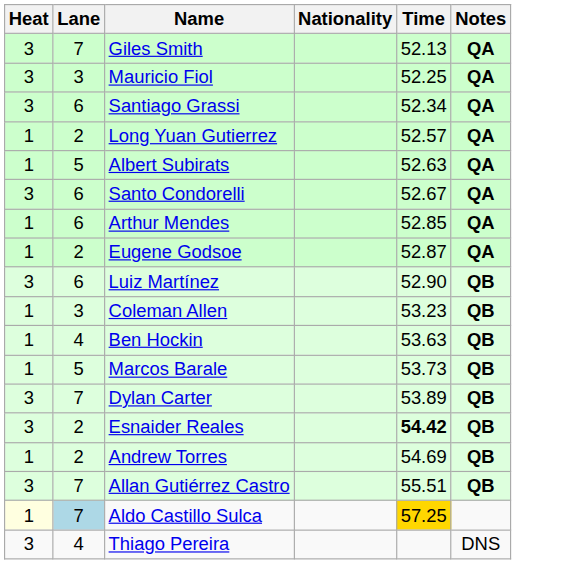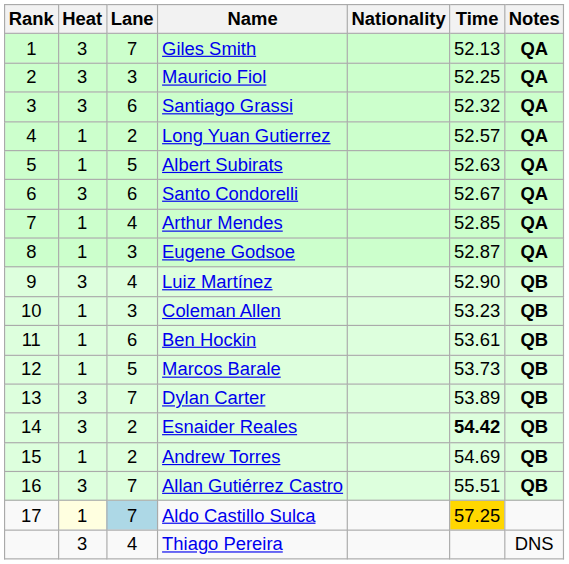+ column: Rank | 1 | 2 | 3 | 4 | 5 | 6 | 7 | 8 | 9 | 10 | 11 | 12 | 13 | 14 | 15 | 16 | 17
Santiago Grassi | Time: 52.34 -> 52.32
Arthur Mendes | Lane: 6 -> 4
Eugene Godsoe | Lane: 2 -> 3
Luiz Martínez | Lane: 6 -> 4
Ben Hockin | Lane: 4 -> 6
Ben Hockin | Time: 53.63 -> 53.61
